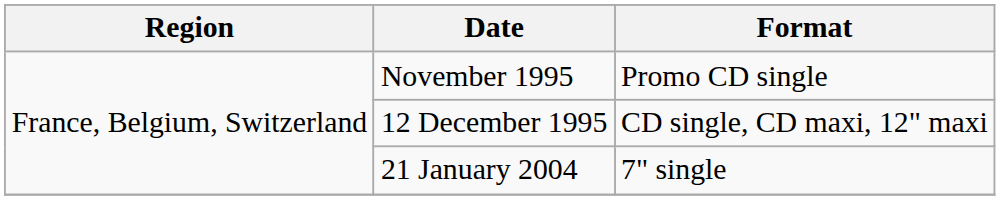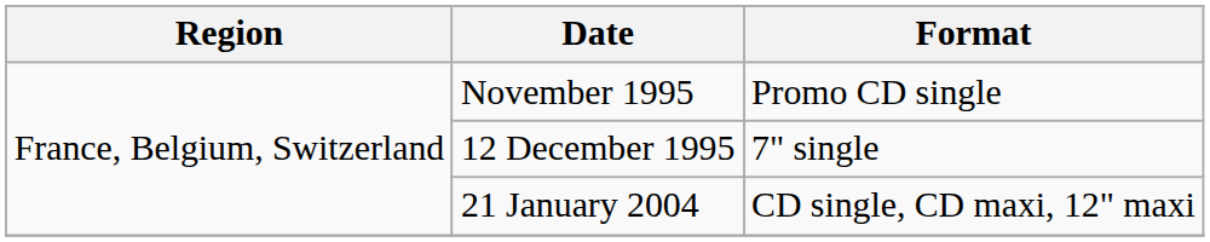12 December 1995 | Format: CD single, CD maxi, 12" maxi -> 7" single
21 January 2004 | Format: 7" single -> CD single, CD maxi, 12" maxi
